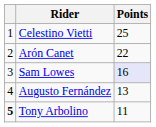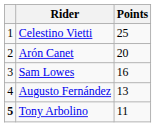Arón Canet | Points: 22 -> 20
Sam Lowes | Points: lavender background -> no background
